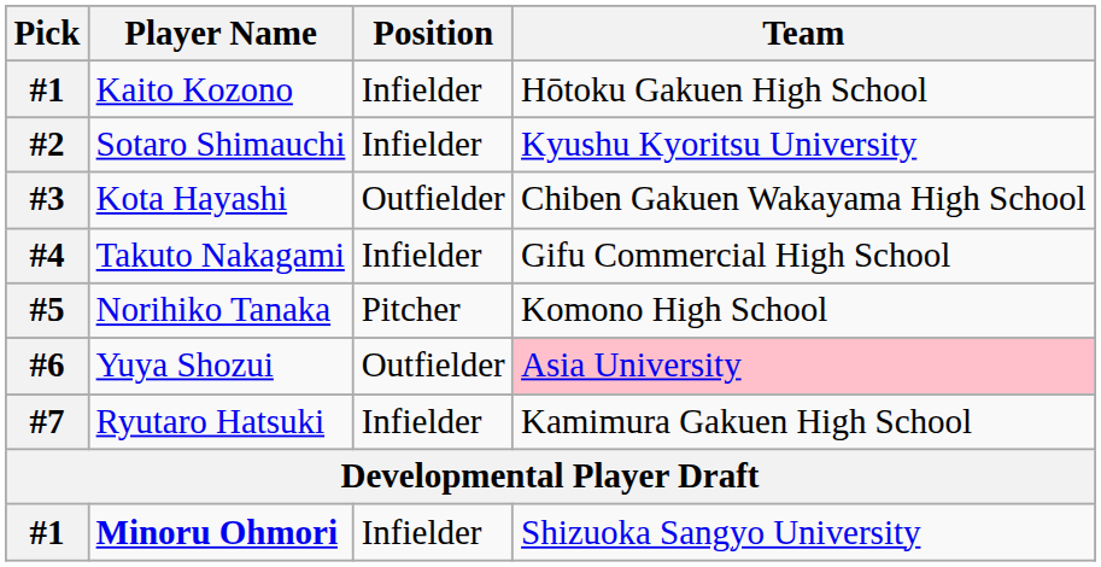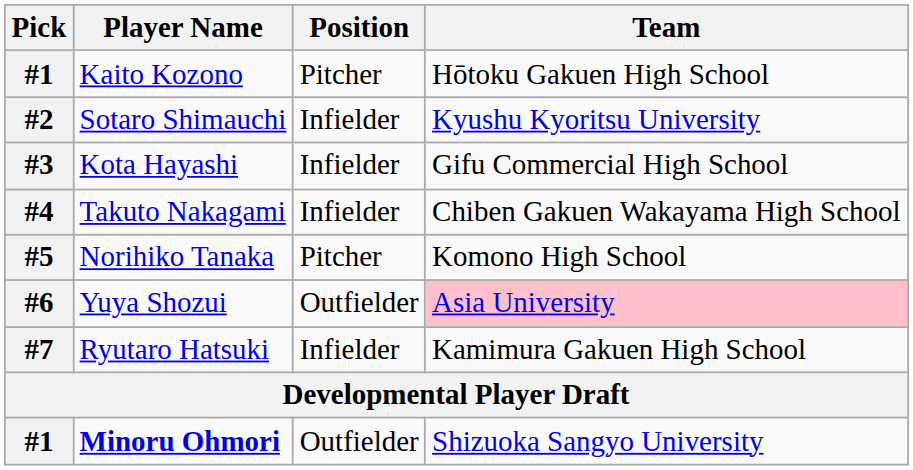Kaito Kozono | Position: Infielder -> Pitcher
Kota Hayashi | Position: Outfielder -> Infielder
Kota Hayashi | Team: Chiben Gakuen Wakayama High School -> Gifu Commercial High School
Takuto Nakagami | Team: Gifu Commercial High School -> Chiben Gakuen Wakayama High School
Minoru Ohmori | Position: Infielder -> Outfielder
